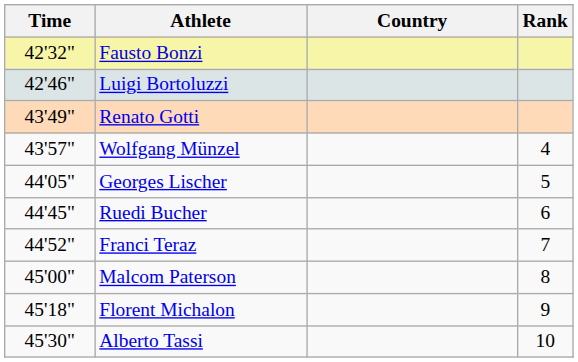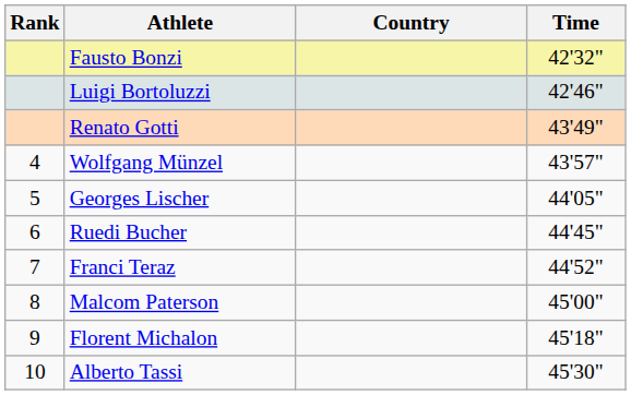columns swapped: Rank <-> Time
